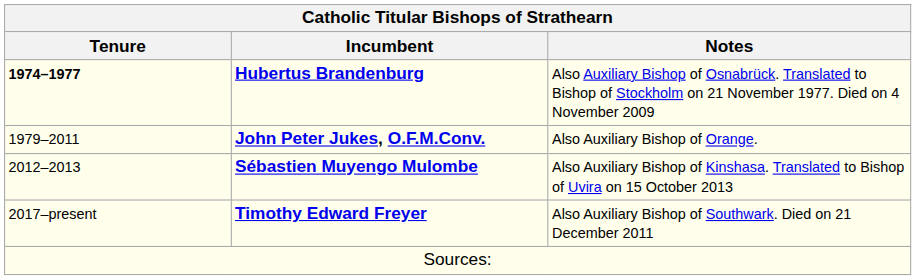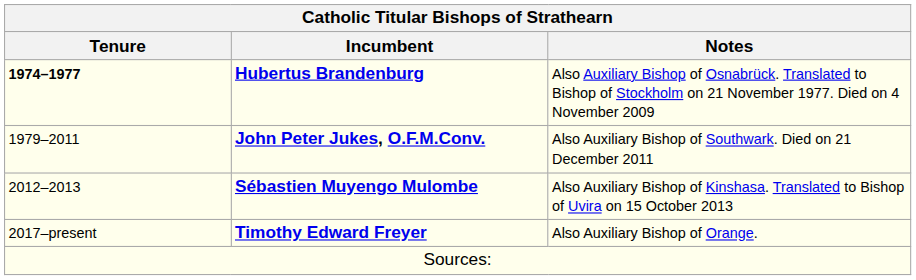John Peter Jukes, O.F.M.Conv. | Notes: Also Auxiliary Bishop of Orange. -> Also Auxiliary Bishop of Southwark. Died on 21 December 2011
Timothy Edward Freyer | Notes: Also Auxiliary Bishop of Southwark. Died on 21 December 2011 -> Also Auxiliary Bishop of Orange.
